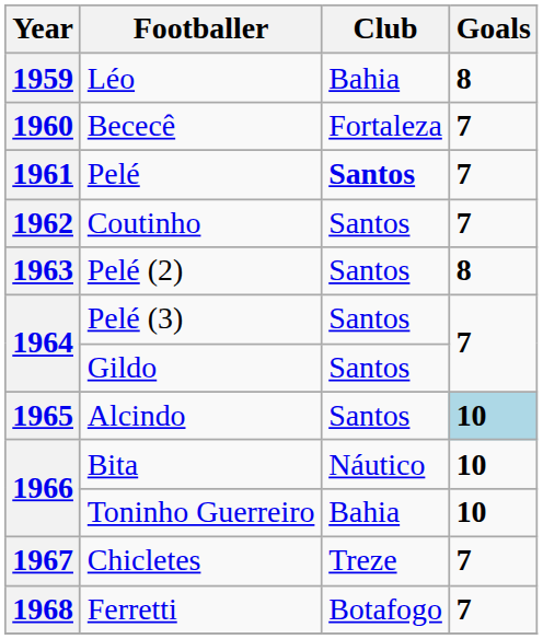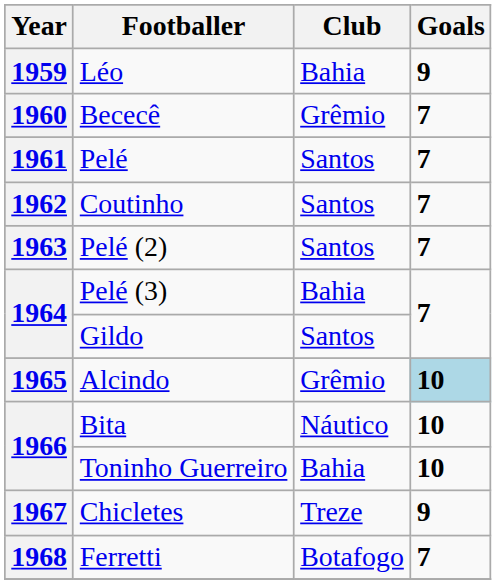Léo | Goals: 8 -> 9
Bececê | Club: Fortaleza -> Grêmio
Pelé | Club: bold -> normal
Pelé (2) | Goals: 8 -> 7
Pelé (3) | Club: Santos -> Bahia
Alcindo | Club: Santos -> Grêmio
Chicletes | Goals: 7 -> 9
